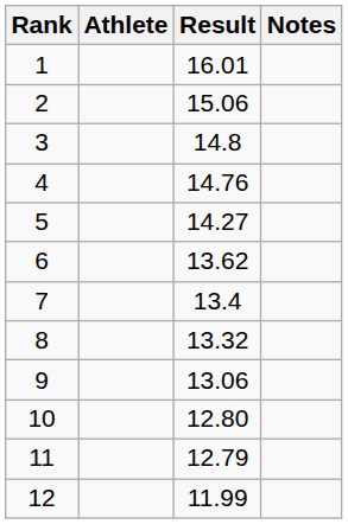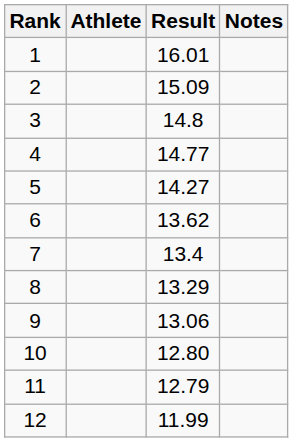2 | Result: 15.06 -> 15.09
4 | Result: 14.76 -> 14.77
8 | Result: 13.32 -> 13.29
